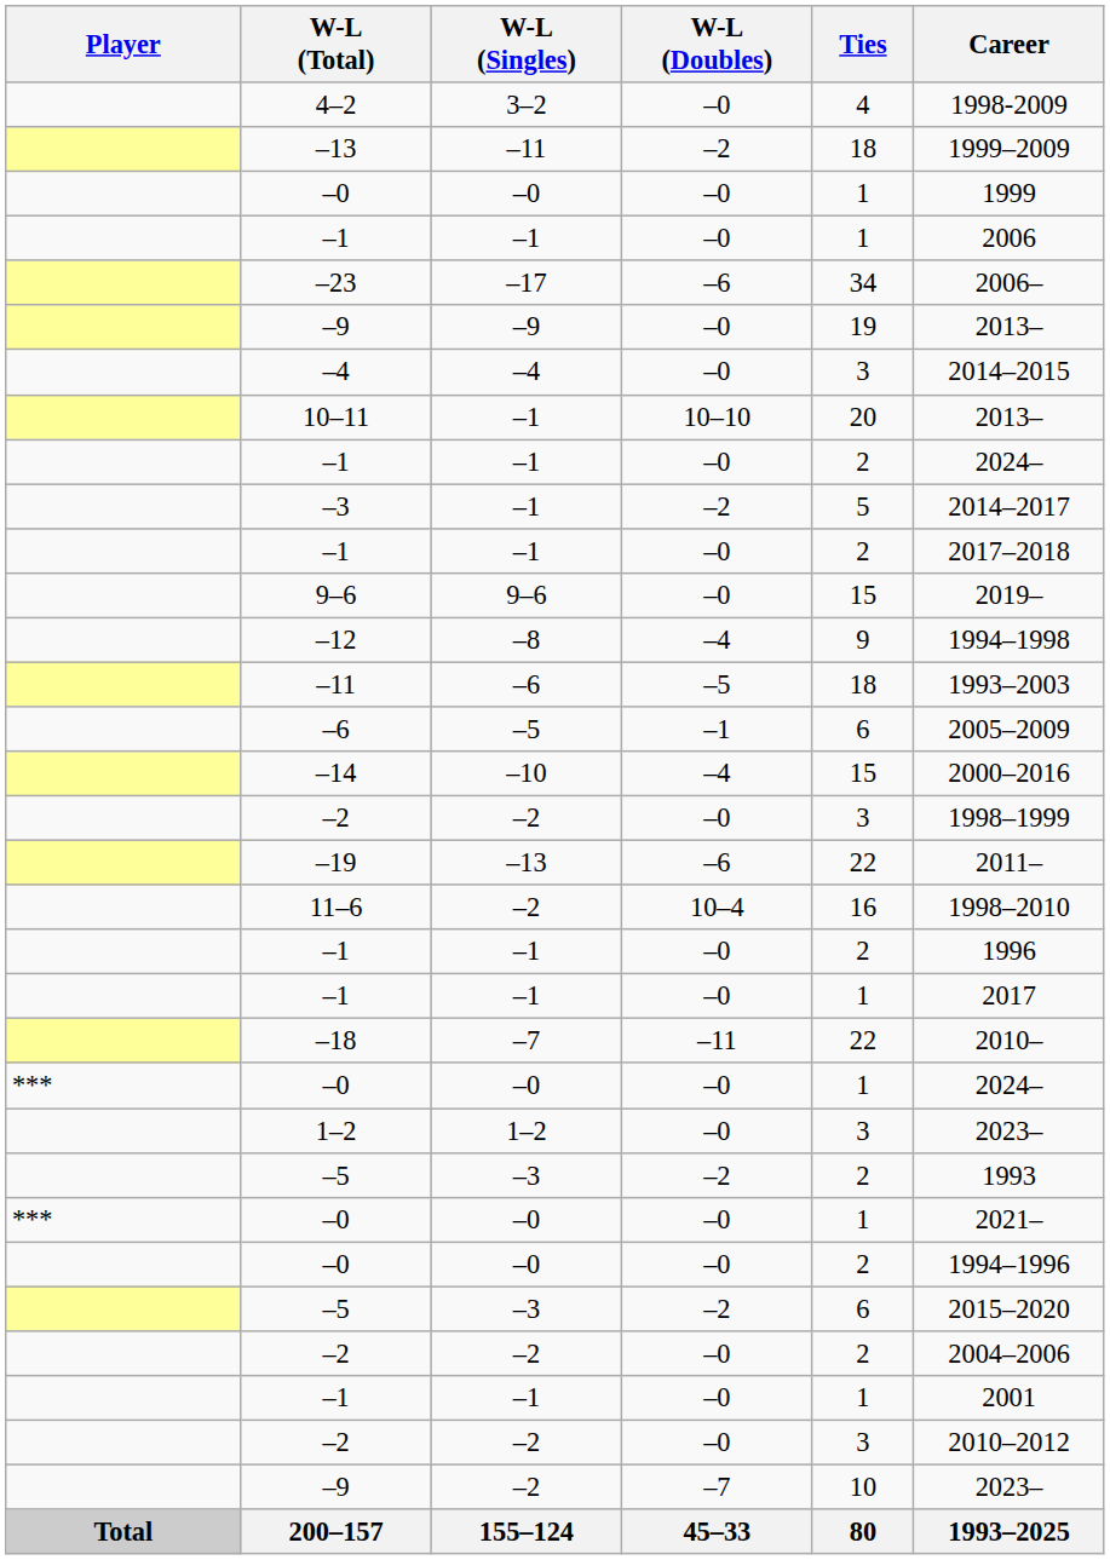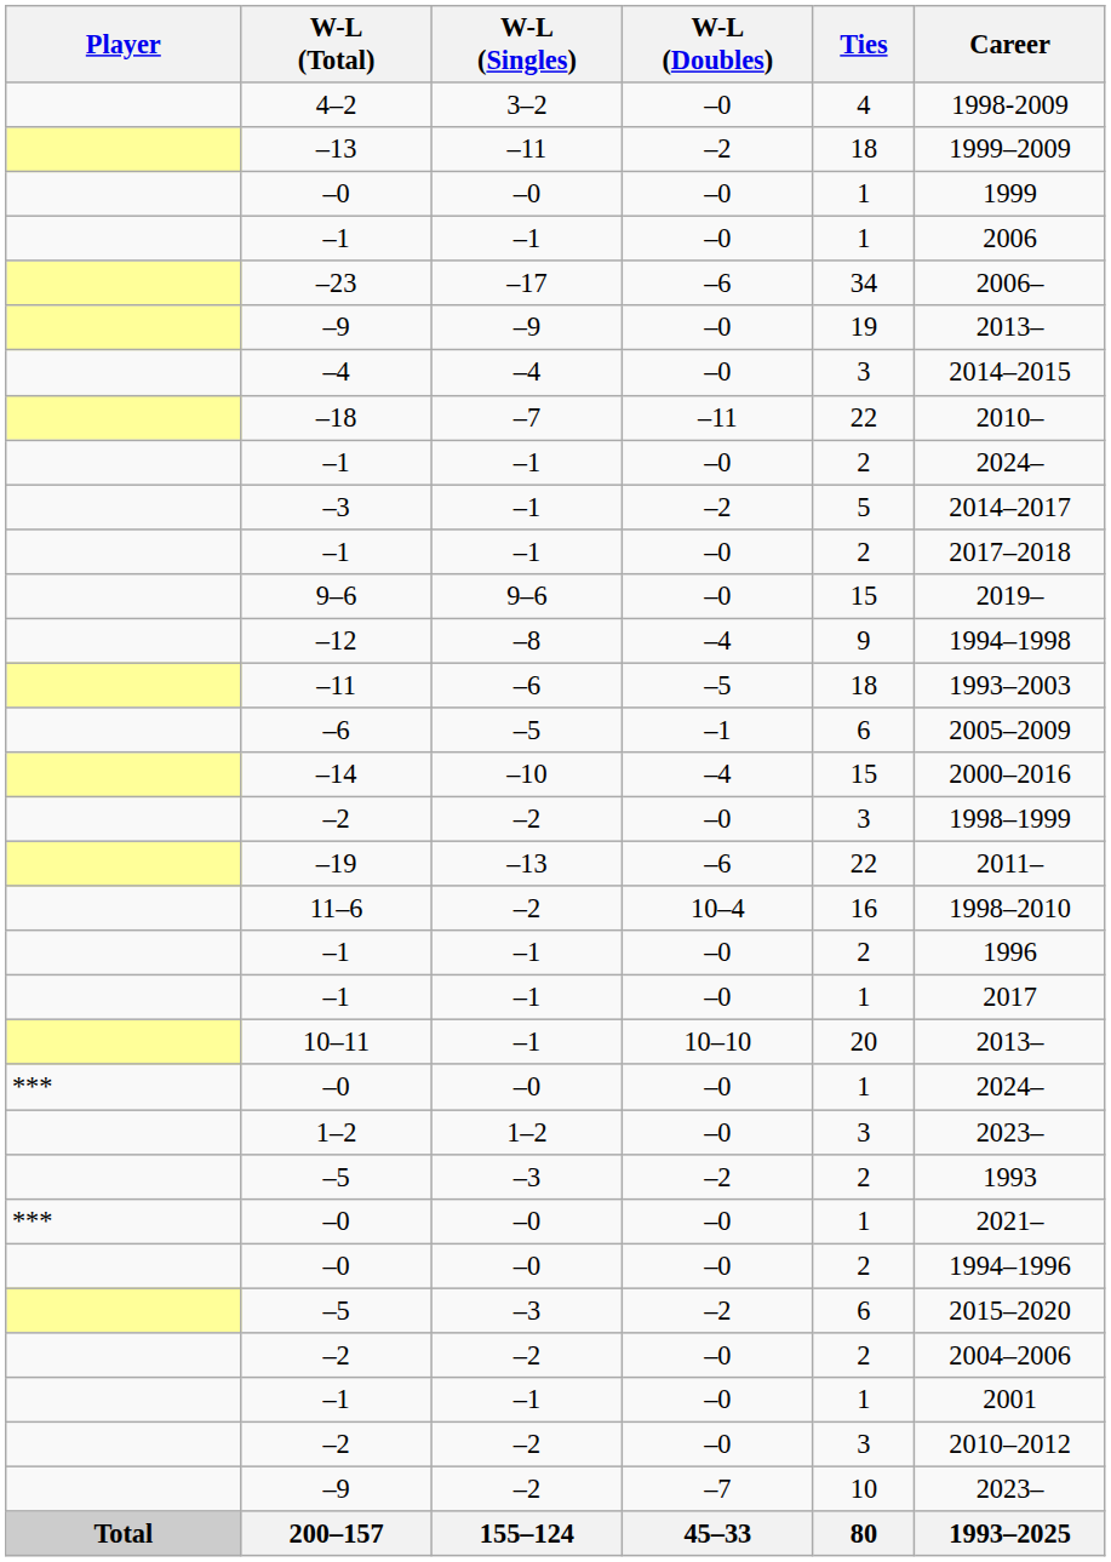rows swapped: –18 <-> 10–11
